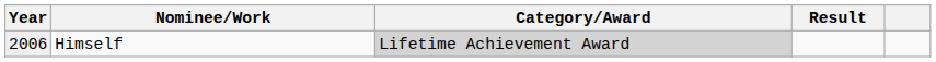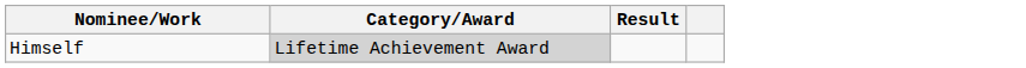- column: Year | 2006
